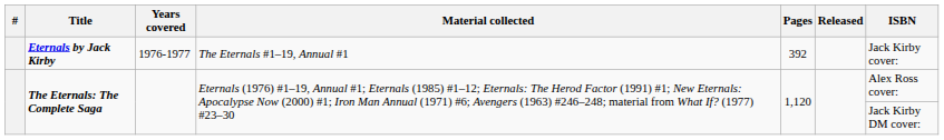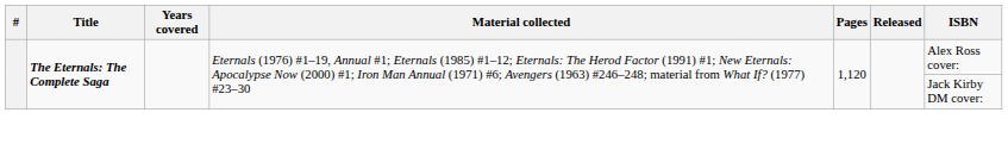- row: Eternals by Jack Kirby | 1976-1977 | The Eternals #1–19, Annual #1 | 392 | Jack Kirby cover:
